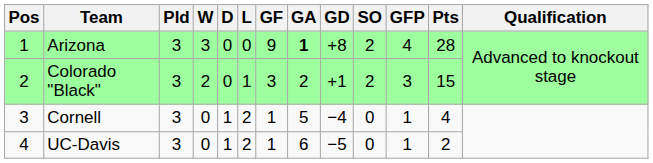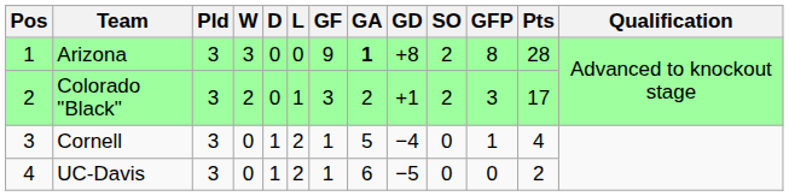Arizona | GFP: 4 -> 8
Colorado "Black" | Pts: 15 -> 17
UC-Davis | GFP: 1 -> 0
